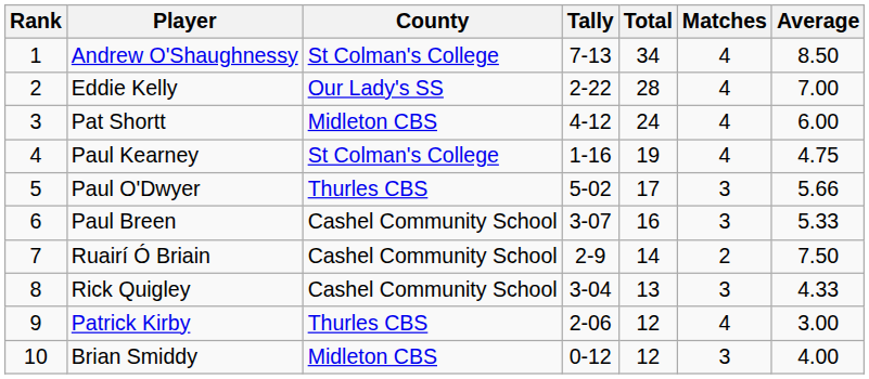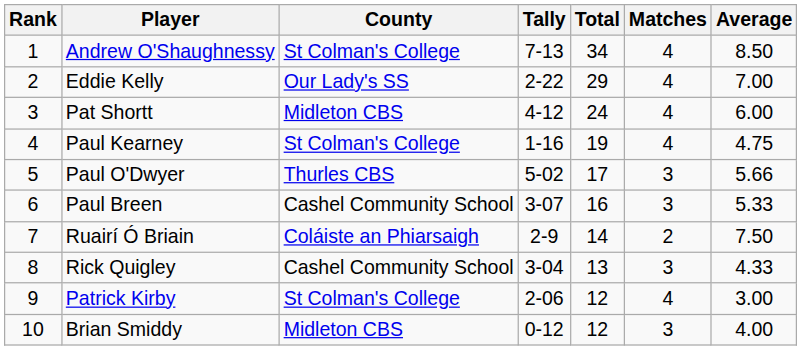Eddie Kelly | Total: 28 -> 29
Ruairí Ó Briain | County: Cashel Community School -> Coláiste an Phiarsaigh
Patrick Kirby | County: Thurles CBS -> St Colman's College
